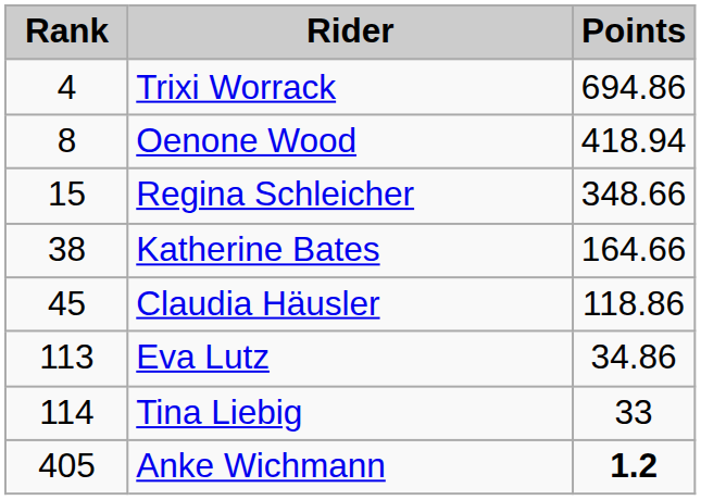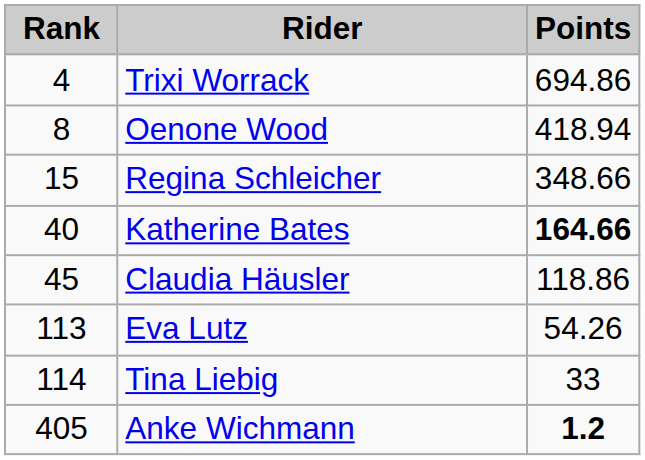Katherine Bates | Rank: 38 -> 40
Katherine Bates | Points: normal -> bold
Eva Lutz | Points: 34.86 -> 54.26
